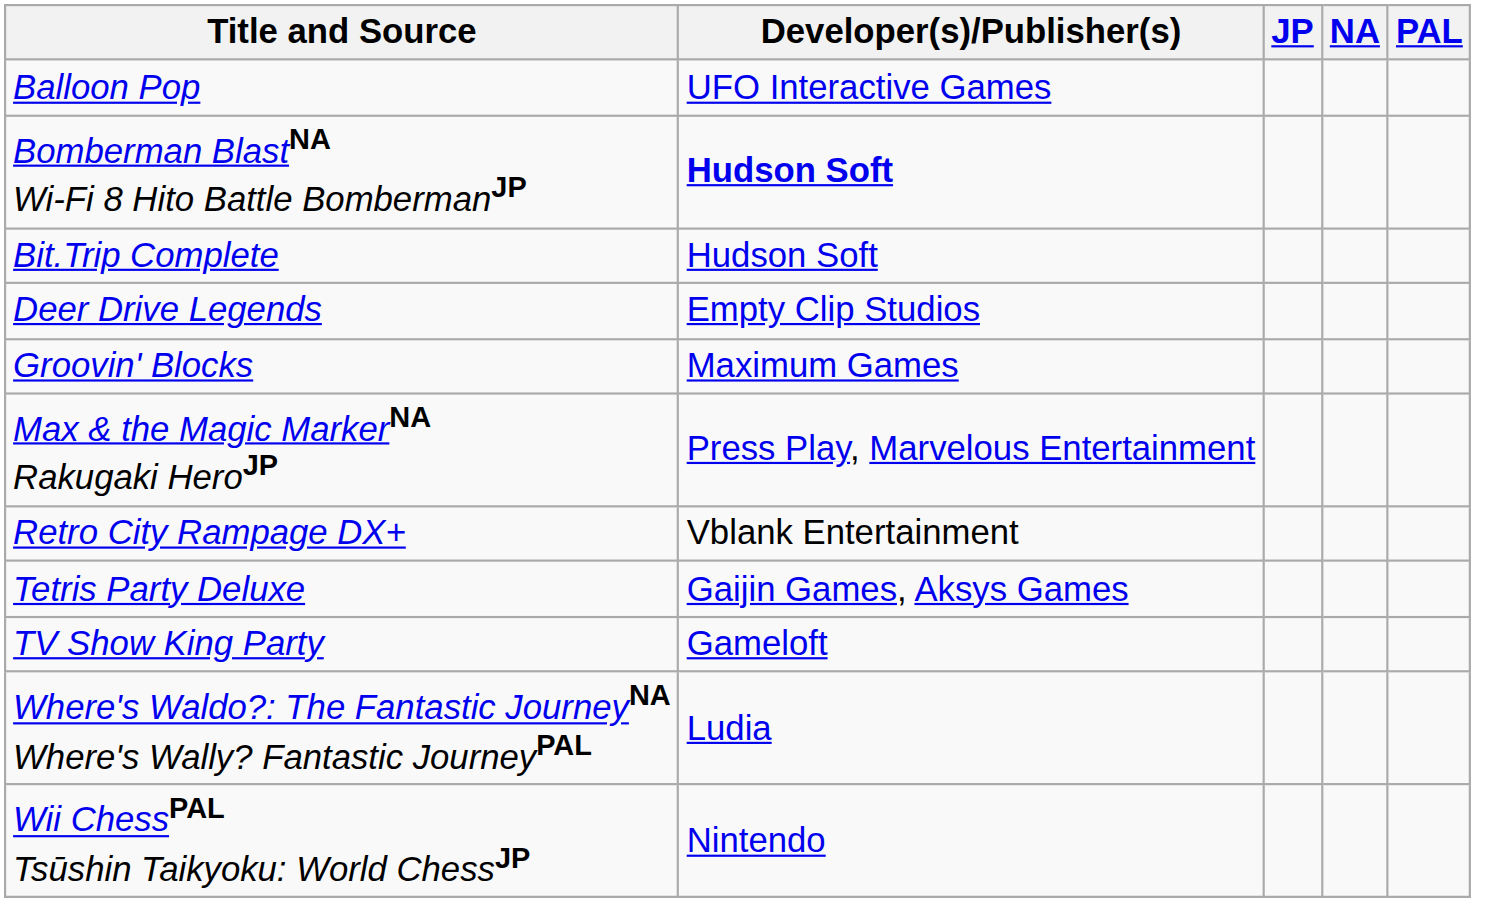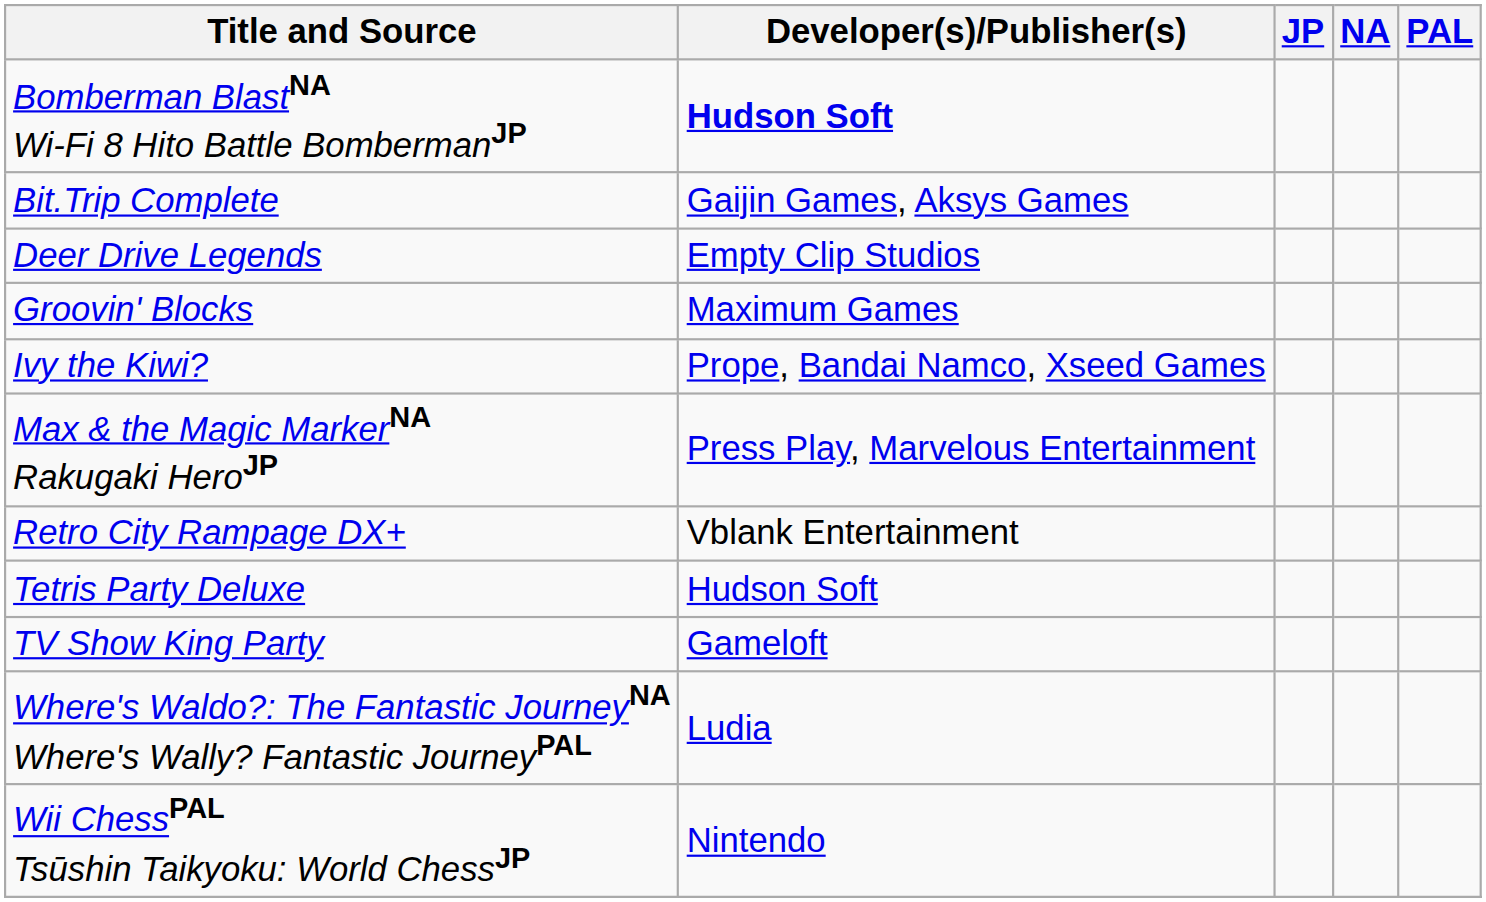- row: Balloon Pop | UFO Interactive Games
Bit.Trip Complete | Developer(s)/Publisher(s): Hudson Soft -> Gaijin Games, Aksys Games
+ row: Ivy the Kiwi? | Prope, Bandai Namco, Xseed Games
Tetris Party Deluxe | Developer(s)/Publisher(s): Gaijin Games, Aksys Games -> Hudson Soft
